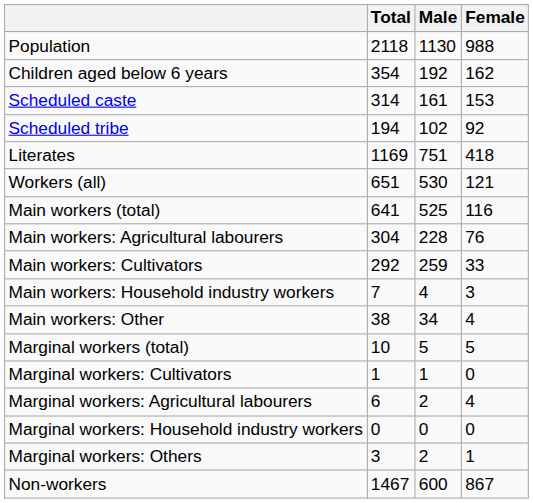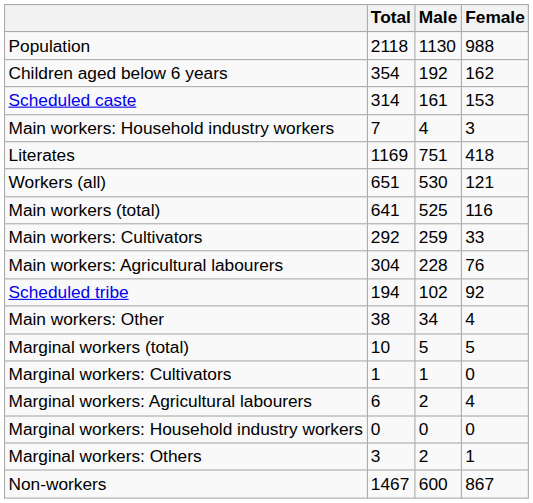rows swapped: Scheduled tribe <-> Main workers: Household industry workers
rows swapped: Main workers: Cultivators <-> Main workers: Agricultural labourers
